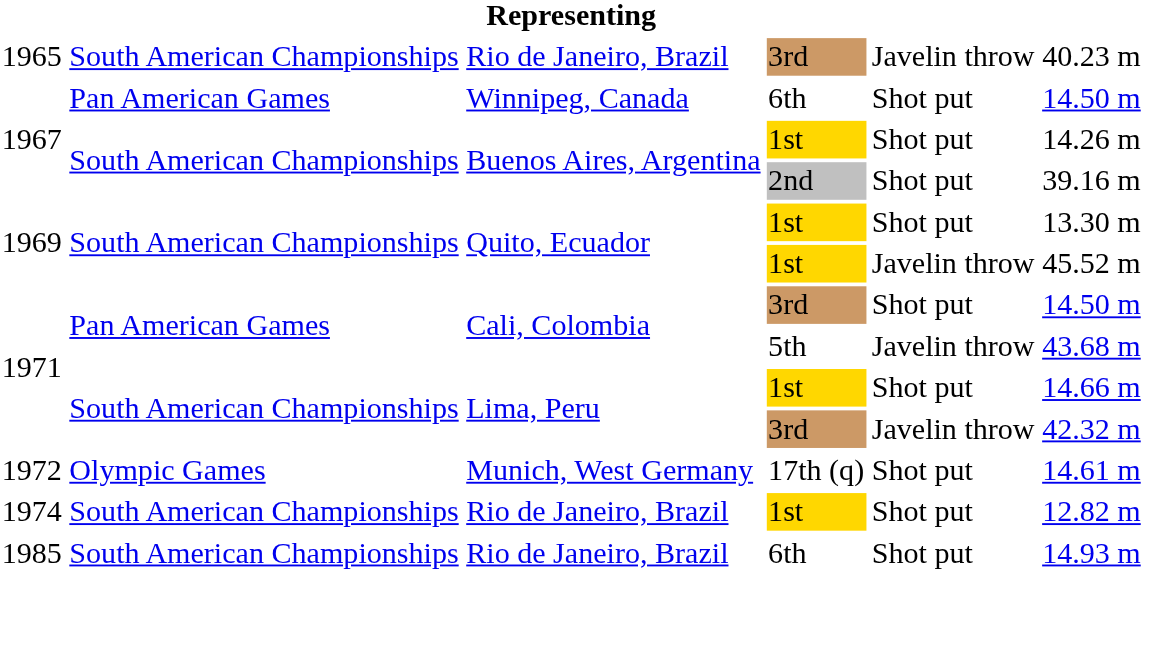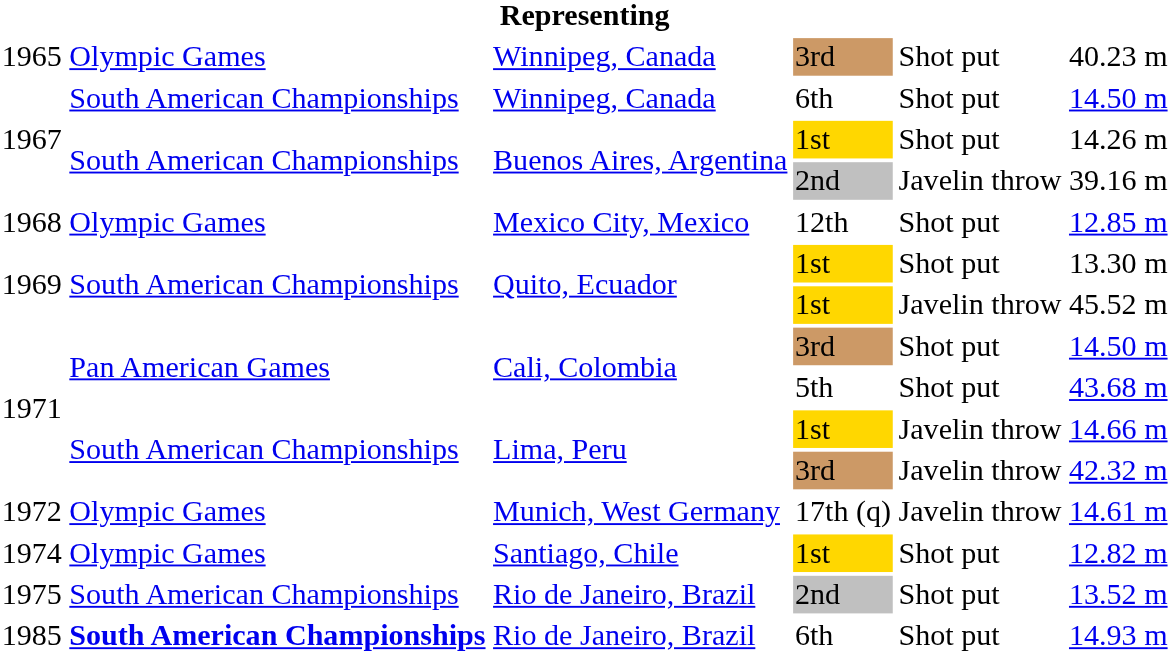1965 | column 2: South American Championships -> Olympic Games
1965 | column 3: Rio de Janeiro, Brazil -> Winnipeg, Canada
1965 | column 5: Javelin throw -> Shot put
1967 / 6th | column 2: Pan American Games -> South American Championships
1967 / 2nd | column 5: Shot put -> Javelin throw
+ row: 1968 | Olympic Games | Mexico City, Mexico | 12th | Shot put | 12.85 m
1971 / 5th | column 5: Javelin throw -> Shot put
1971 / 1st | column 5: Shot put -> Javelin throw
1972 | column 5: Shot put -> Javelin throw
1974 | column 2: South American Championships -> Olympic Games
1974 | column 3: Rio de Janeiro, Brazil -> Santiago, Chile
+ row: 1975 | South American Championships | Rio de Janeiro, Brazil | 2nd | Shot put | 13.52 m
1985 | column 2: normal -> bold
